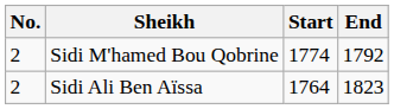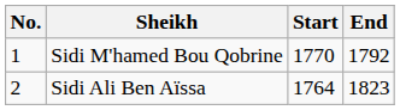Sidi M'hamed Bou Qobrine | No.: 2 -> 1
Sidi M'hamed Bou Qobrine | Start: 1774 -> 1770
